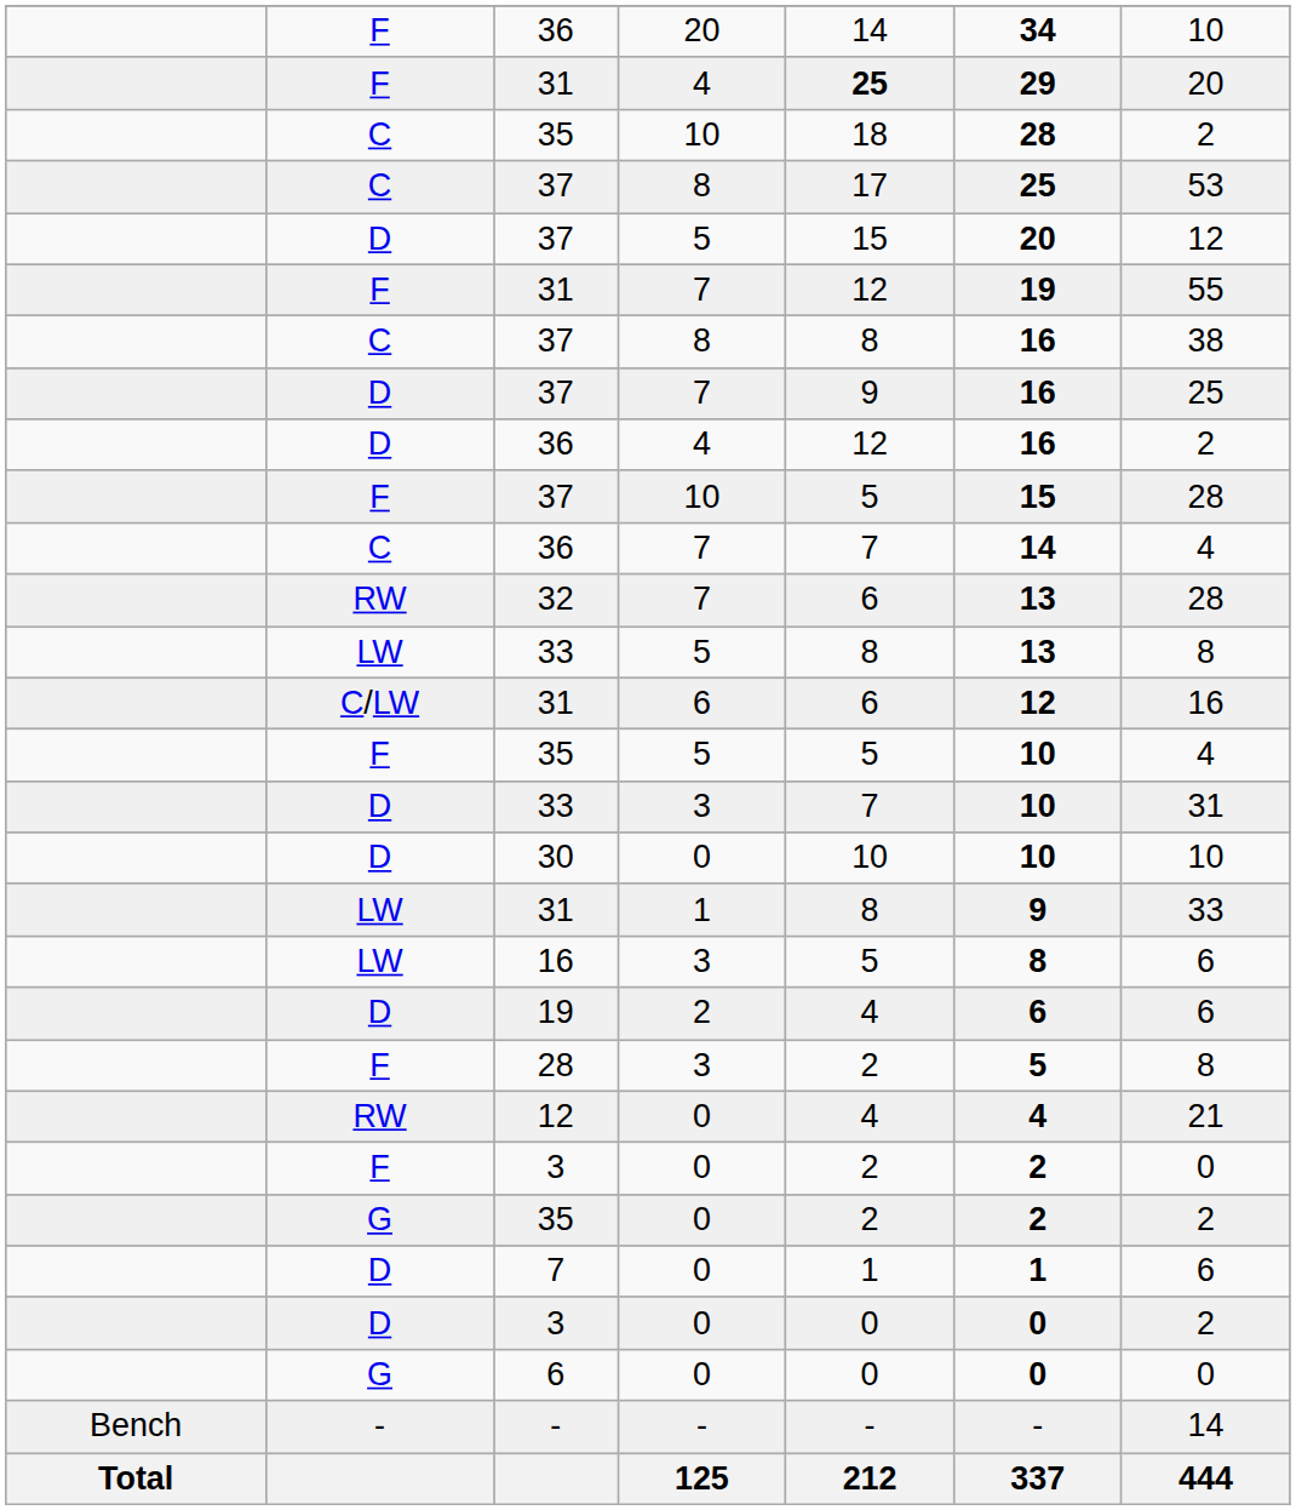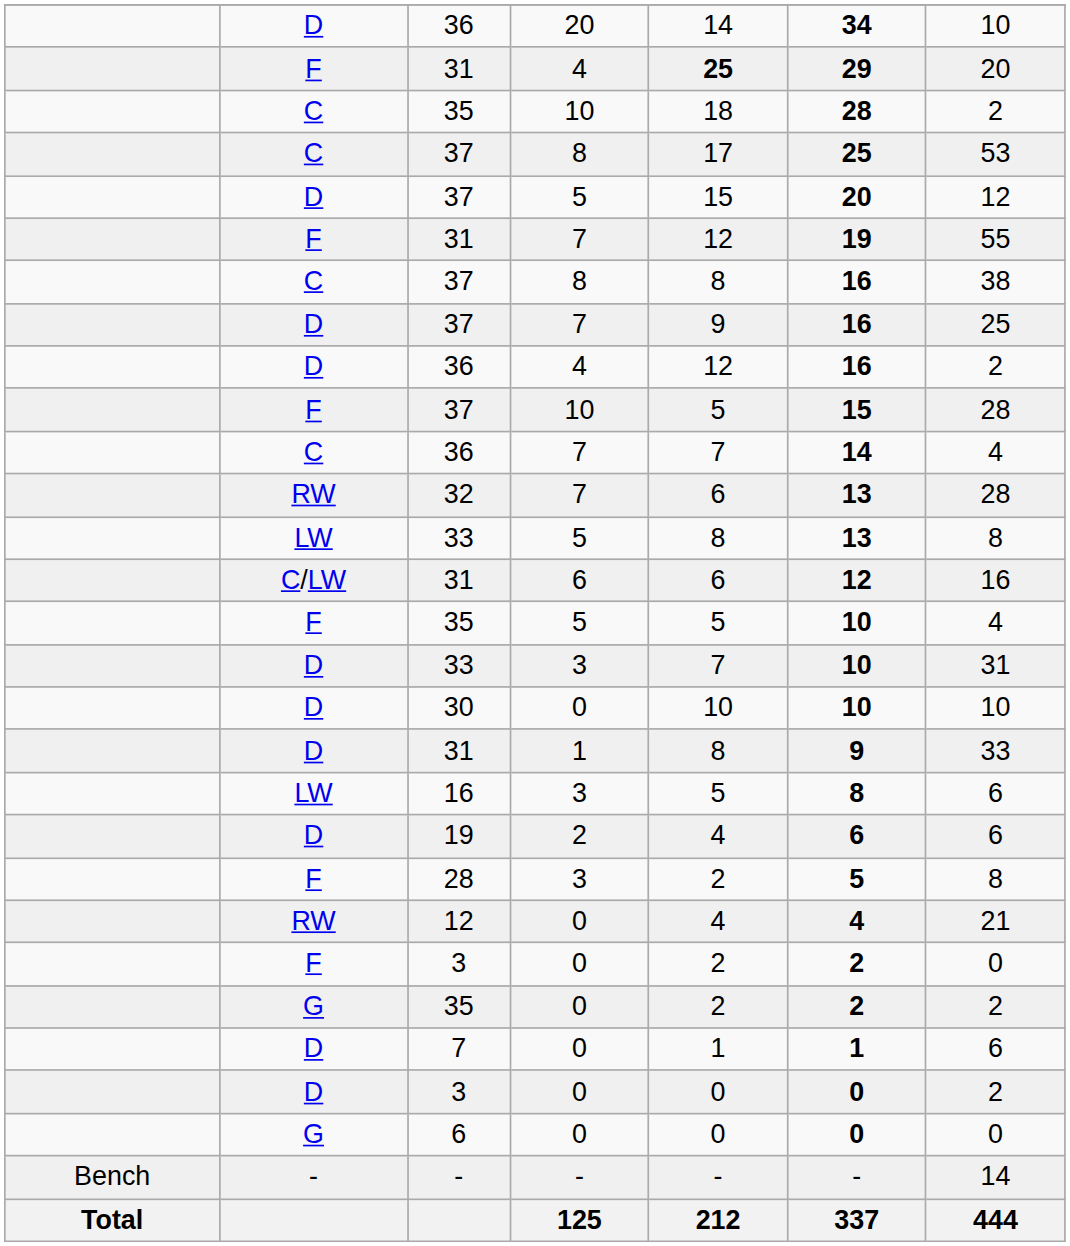36 / 20 | column 2: F -> D
31 / 1 | column 2: LW -> D
